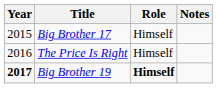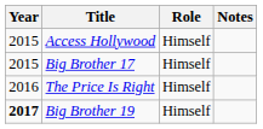+ row: 2015 | Access Hollywood | Himself
Big Brother 19 | Role: bold -> normal
